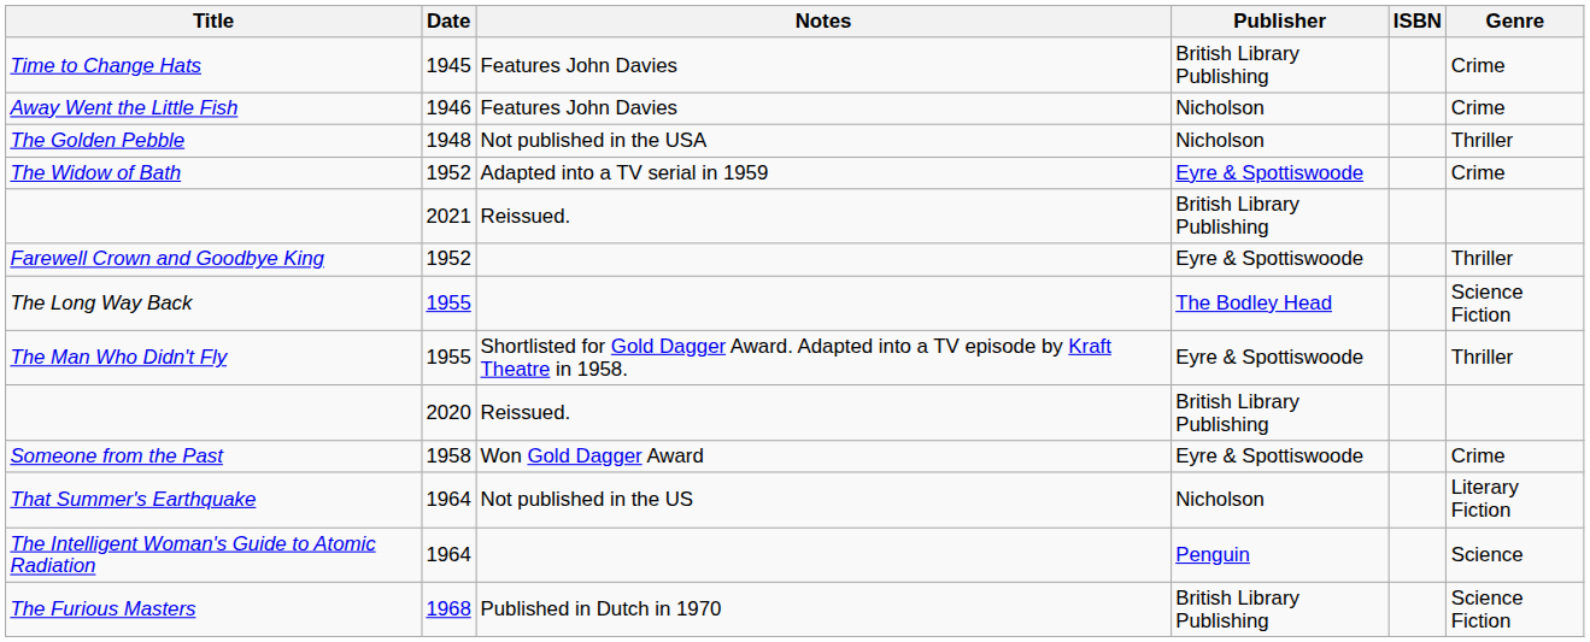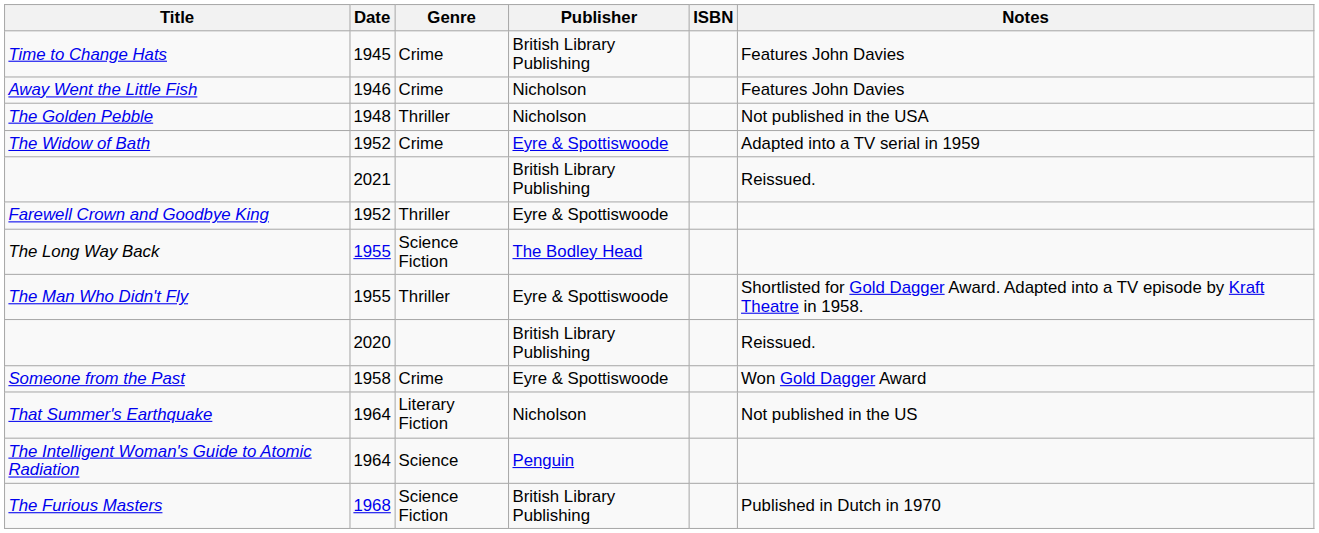columns swapped: Genre <-> Notes
